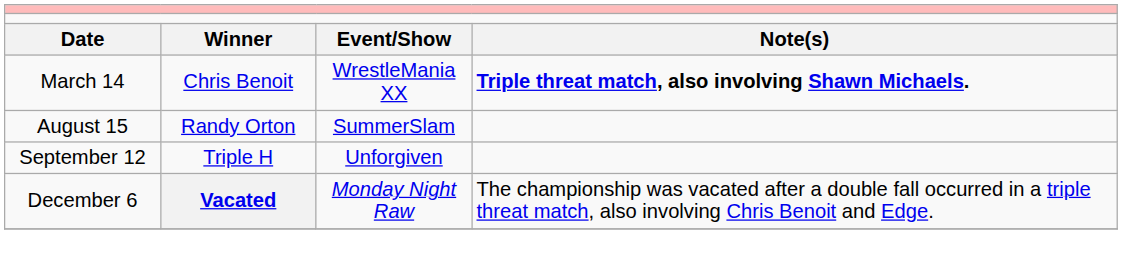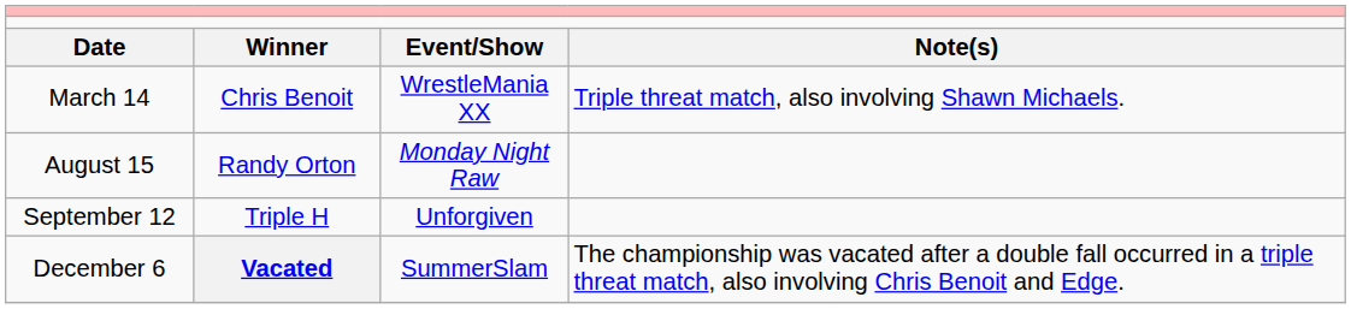March 14 | column 4: bold -> normal
August 15 | column 3: SummerSlam -> Monday Night Raw
December 6 | column 3: Monday Night Raw -> SummerSlam
